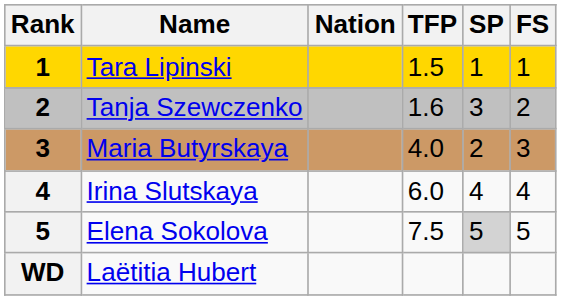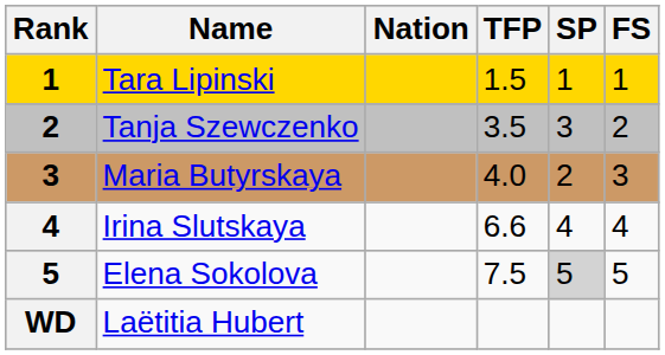Tanja Szewczenko | TFP: 1.6 -> 3.5
Irina Slutskaya | TFP: 6.0 -> 6.6
